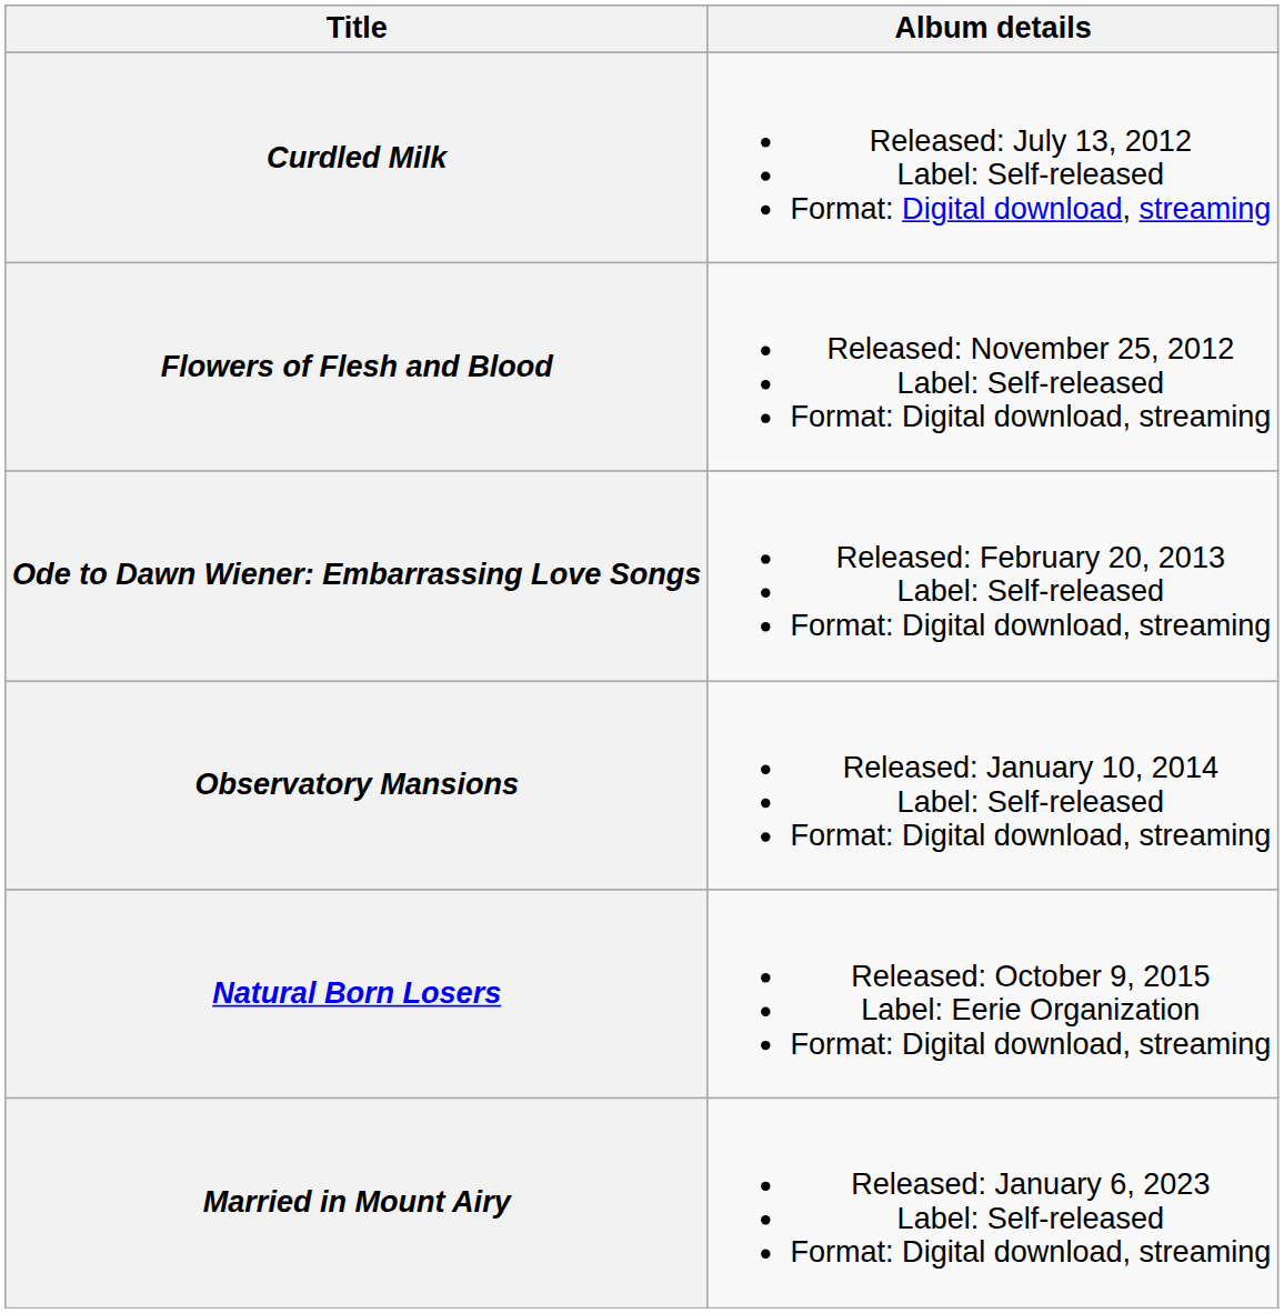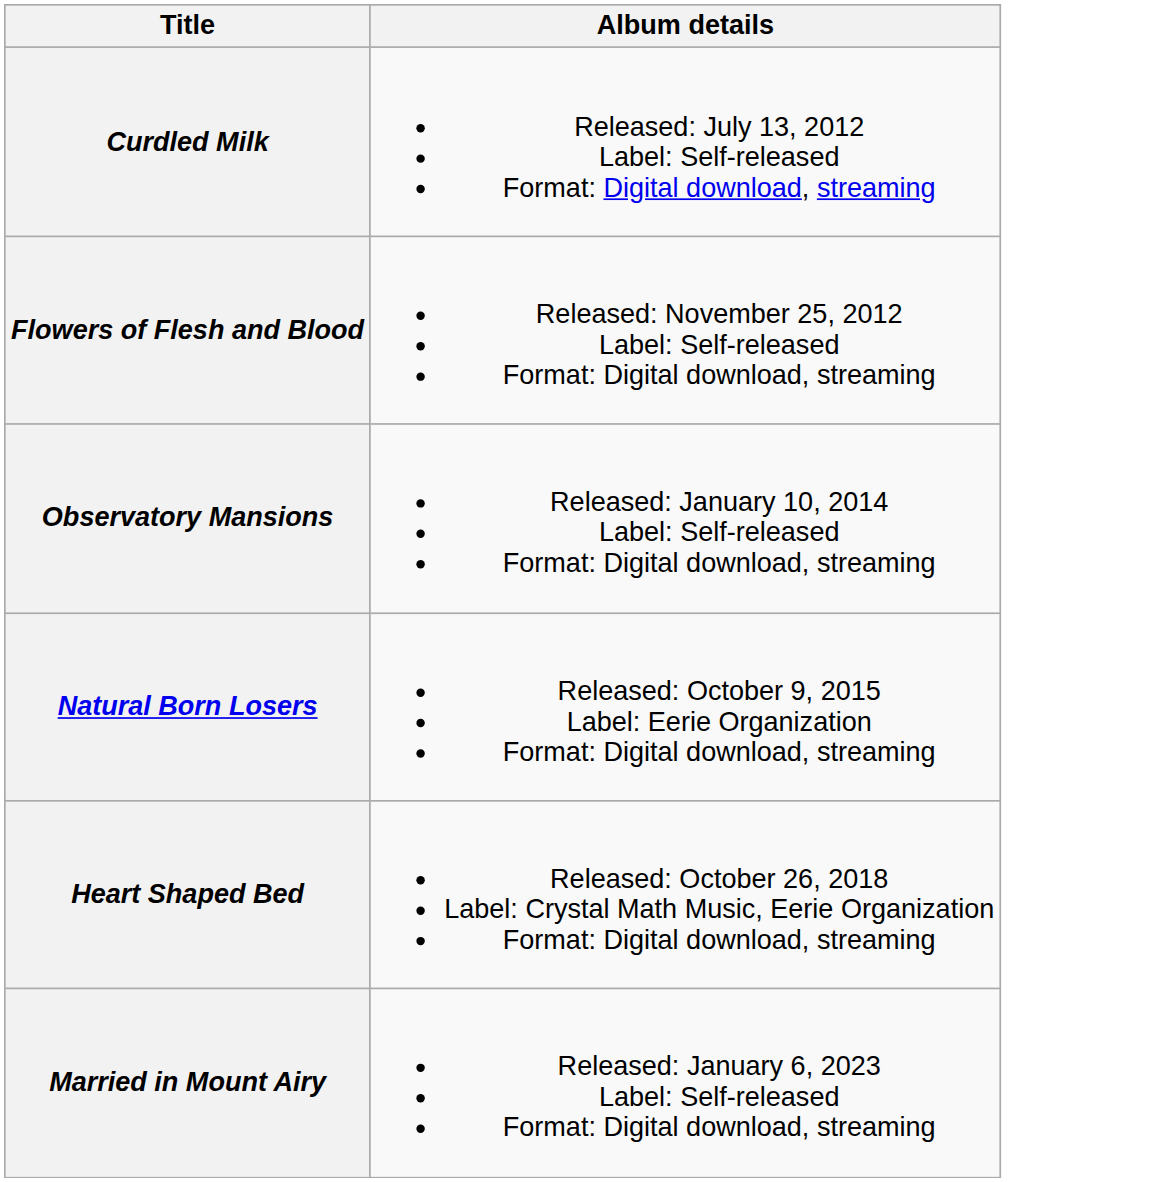- row: Ode to Dawn Wiener: Embarrassing Love Songs | Released: February 20, 2013 Label: Self-released Format: Digital download, streaming
+ row: Heart Shaped Bed | Released: October 26, 2018 Label: Crystal Math Music, Eerie Organization Format: Digital download, streaming
